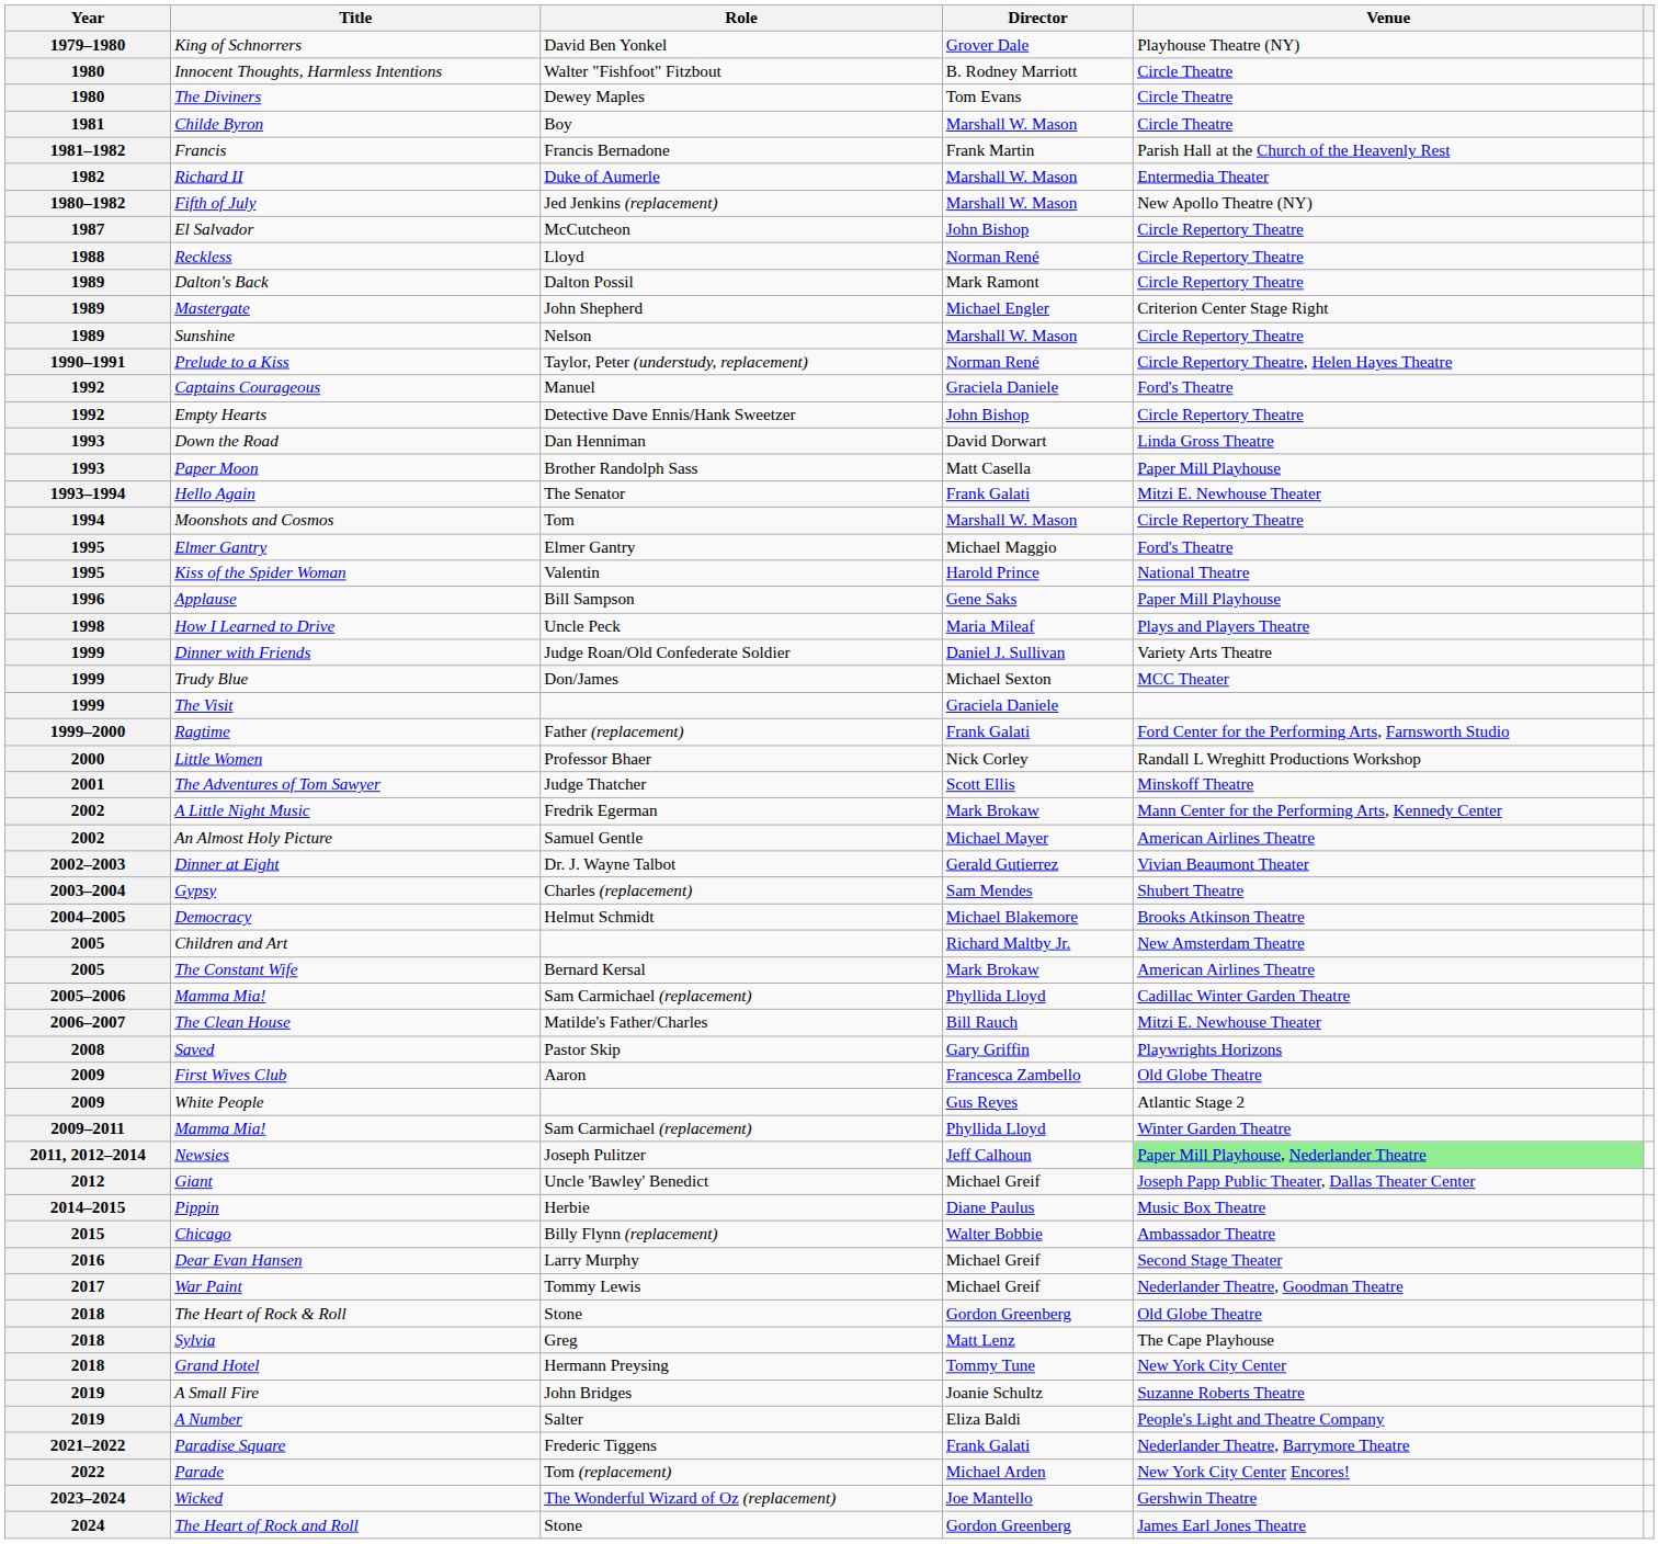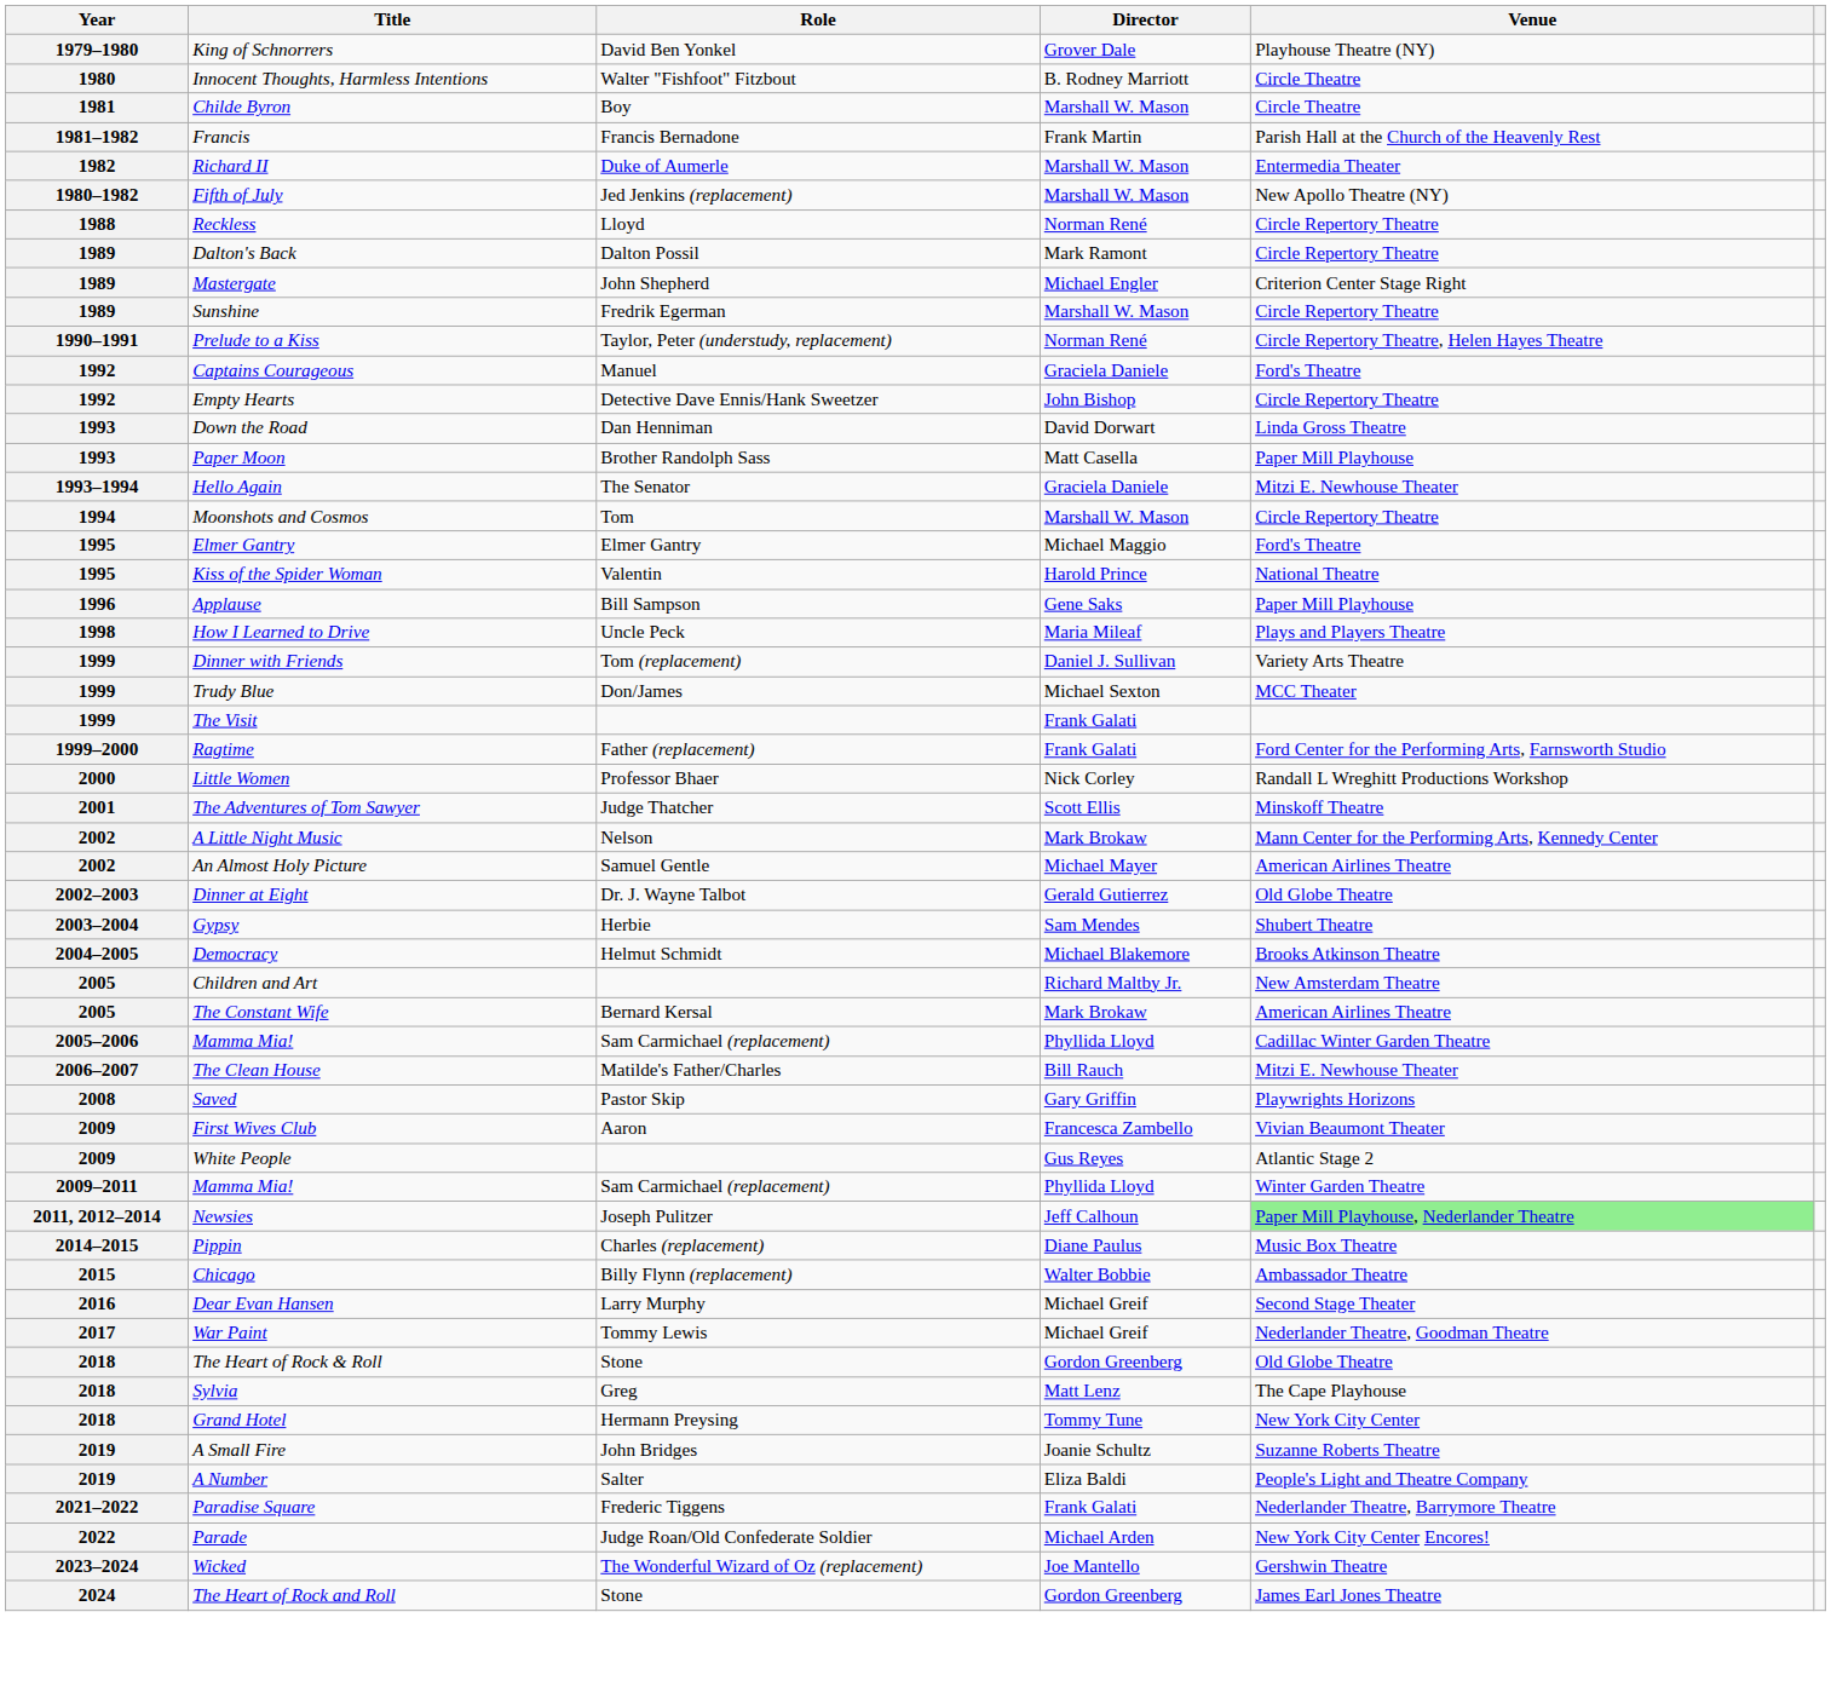- row: 1980 | The Diviners | Dewey Maples | Tom Evans | Circle Theatre
- row: 1987 | El Salvador | McCutcheon | John Bishop | Circle Repertory Theatre
Sunshine | Role: Nelson -> Fredrik Egerman
Hello Again | Director: Frank Galati -> Graciela Daniele
Dinner with Friends | Role: Judge Roan/Old Confederate Soldier -> Tom (replacement)
The Visit | Director: Graciela Daniele -> Frank Galati
A Little Night Music | Role: Fredrik Egerman -> Nelson
Dinner at Eight | Venue: Vivian Beaumont Theater -> Old Globe Theatre
Gypsy | Role: Charles (replacement) -> Herbie
First Wives Club | Venue: Old Globe Theatre -> Vivian Beaumont Theater
- row: 2012 | Giant | Uncle 'Bawley' Benedict | Michael Greif | Joseph Papp Public Theater, Dallas Theater Center
Pippin | Role: Herbie -> Charles (replacement)
Parade | Role: Tom (replacement) -> Judge Roan/Old Confederate Soldier
